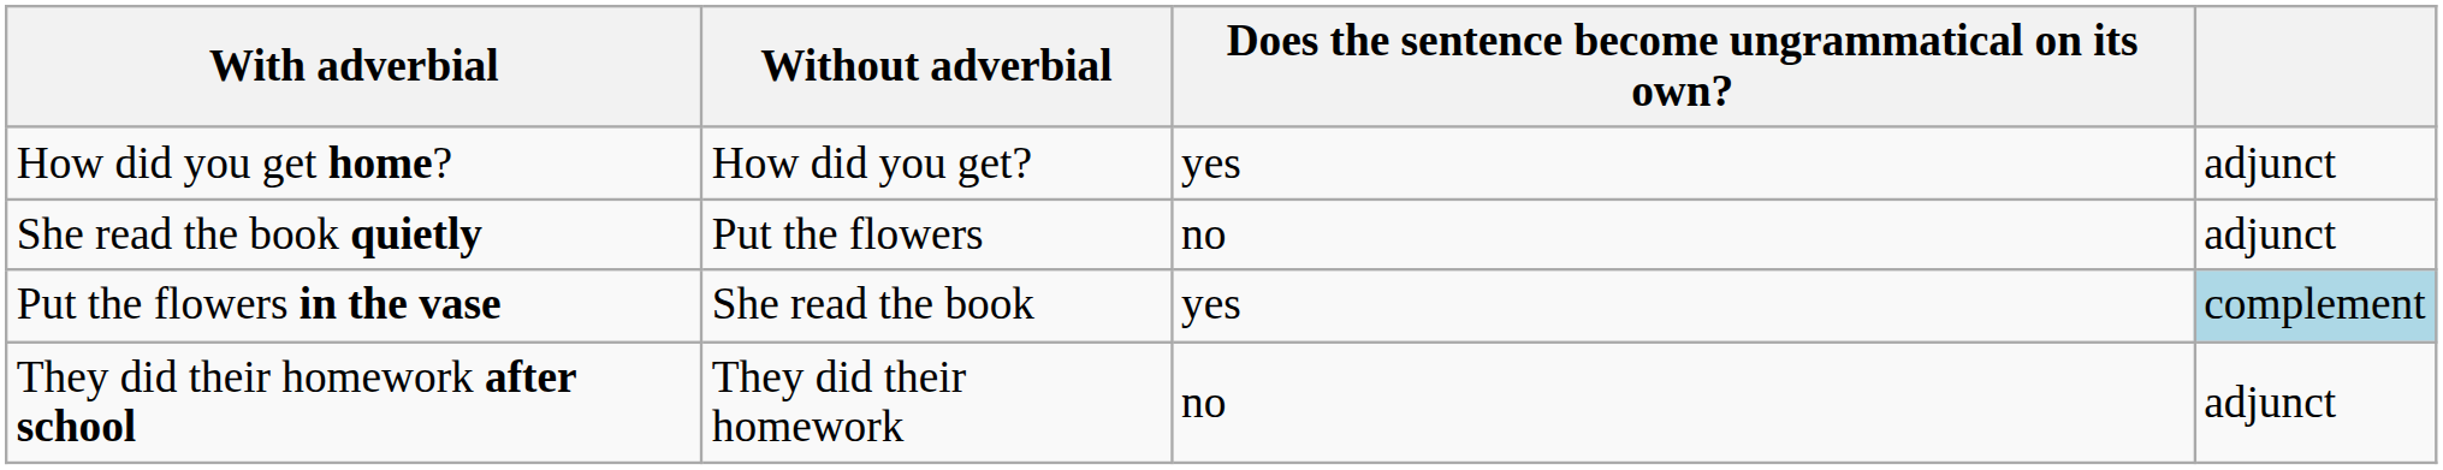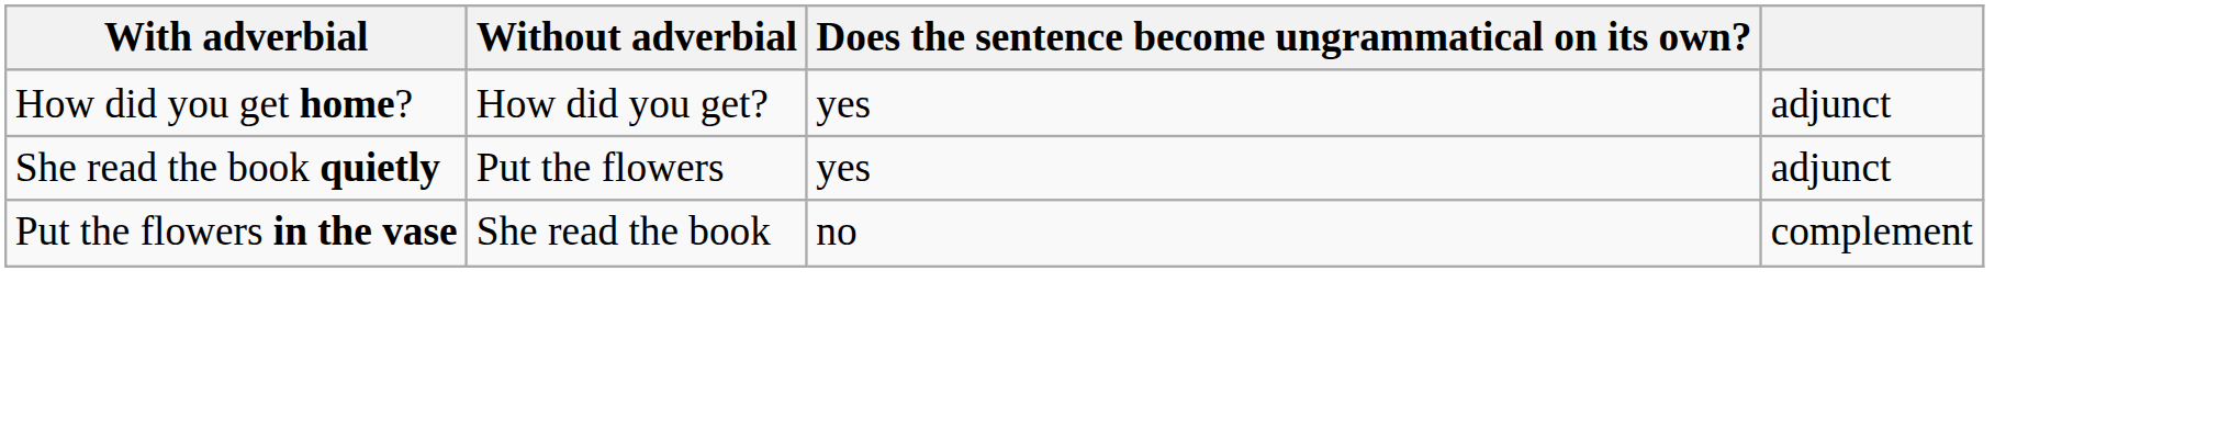She read the book quietly | Does the sentence become ungrammatical on its own?: no -> yes
Put the flowers in the vase | Does the sentence become ungrammatical on its own?: yes -> no
Put the flowers in the vase | column 4: lightblue background -> no background
- row: They did their homework after school | They did their homework | no | adjunct
